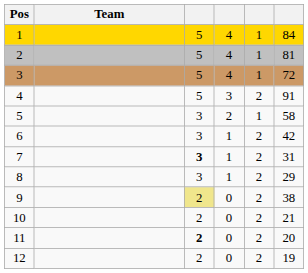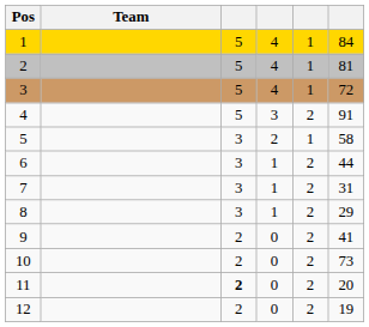6 | column 6: 42 -> 44
7 | column 3: bold -> normal
9 | column 3: khaki background -> no background
9 | column 6: 38 -> 41
10 | column 6: 21 -> 73
